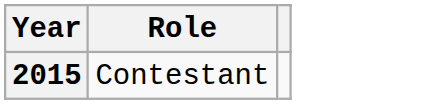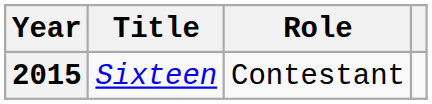+ column: Title | Sixteen
